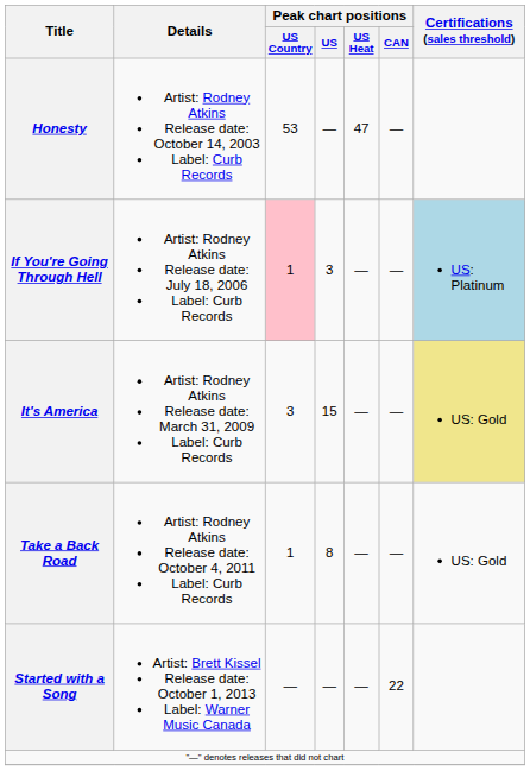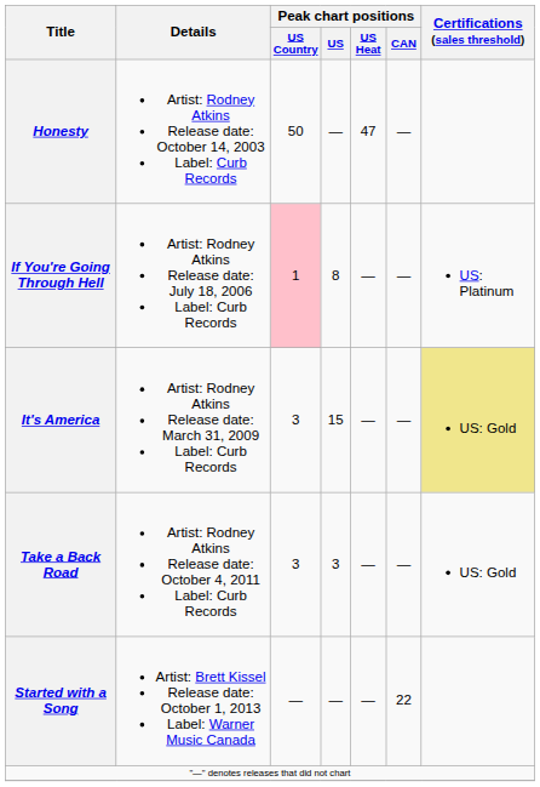Honesty | Peak chart positions / US Country: 53 -> 50
If You're Going Through Hell | Peak chart positions / US: 3 -> 8
If You're Going Through Hell | Certifications (sales threshold): lightblue background -> no background
Take a Back Road | Peak chart positions / US Country: 1 -> 3
Take a Back Road | Peak chart positions / US: 8 -> 3
